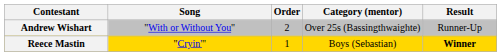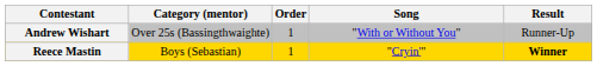columns swapped: Category (mentor) <-> Song
Andrew Wishart | Order: 2 -> 1
